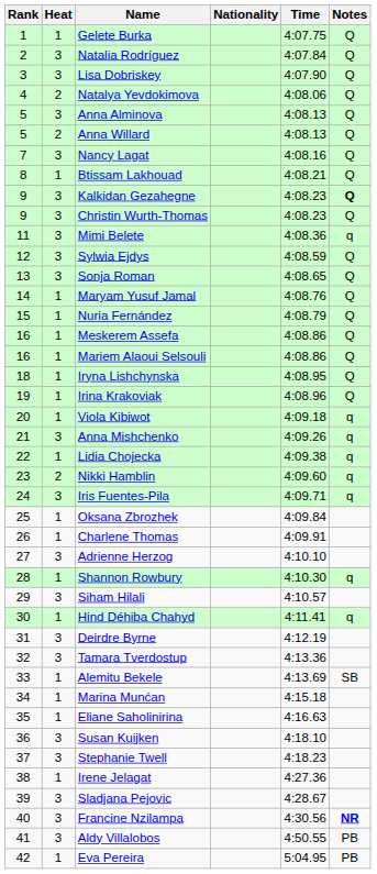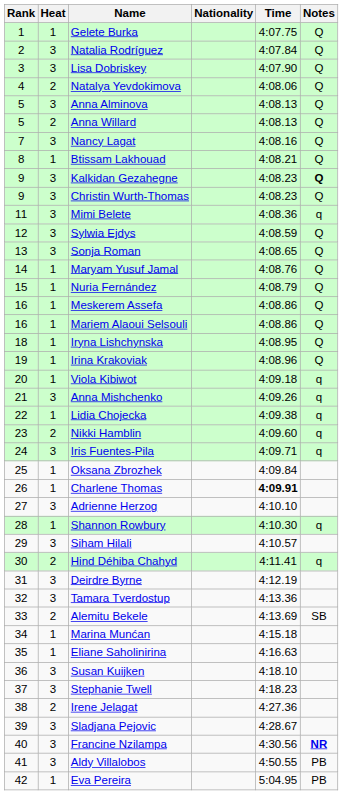Charlene Thomas | Time: normal -> bold
Hind Déhiba Chahyd | Heat: 1 -> 2
Alemitu Bekele | Heat: 1 -> 2
Irene Jelagat | Heat: 1 -> 2
